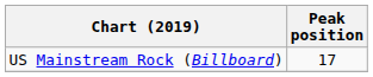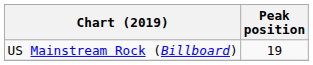US Mainstream Rock (Billboard) | Peak position: 17 -> 19
